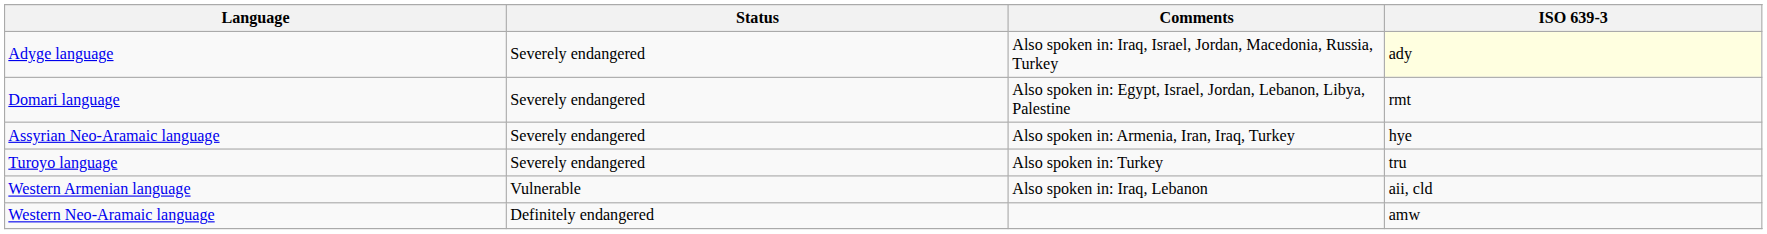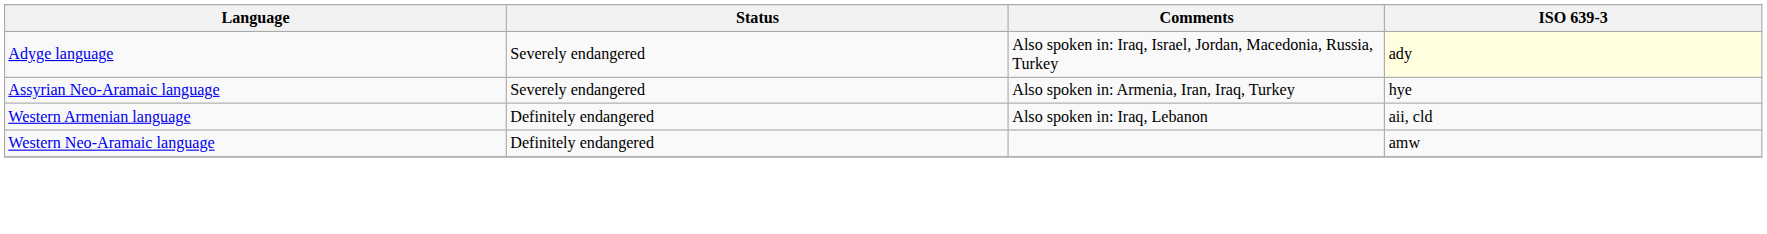- row: Domari language | Severely endangered | Also spoken in: Egypt, Israel, Jordan, Lebanon, Libya, Palestine | rmt
- row: Turoyo language | Severely endangered | Also spoken in: Turkey | tru
Western Armenian language | Status: Vulnerable -> Definitely endangered
